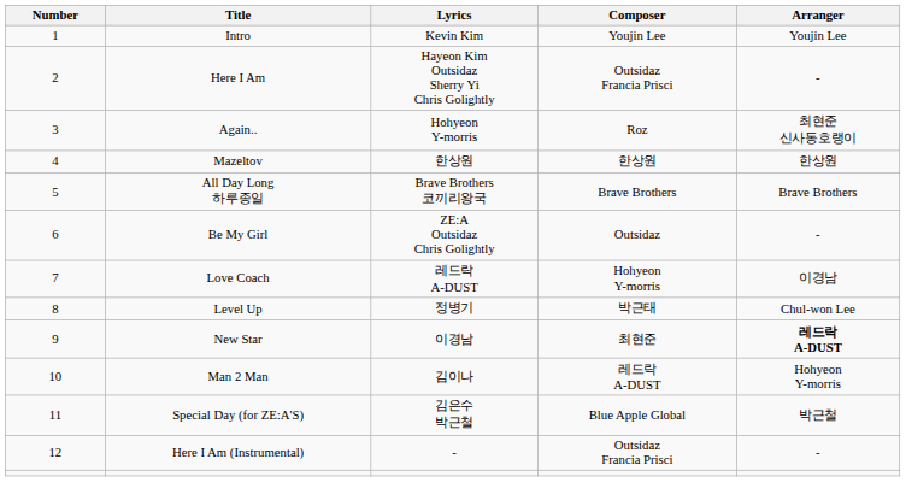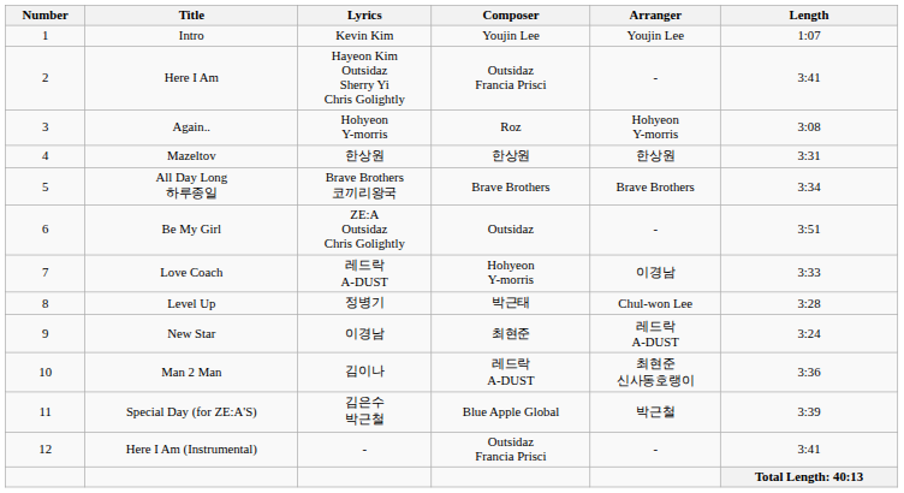+ column: Length | 1:07 | 3:41 | 3:08 | 3:31 | 3:34 | 3:51 | 3:33 | 3:28 | 3:24 | 3:36 | 3:39 | 3:41 | Total Length: 40:13
Again.. | Arranger: 최현준 신사동호랭이 -> Hohyeon Y-morris
New Star | Arranger: bold -> normal
Man 2 Man | Arranger: Hohyeon Y-morris -> 최현준 신사동호랭이
